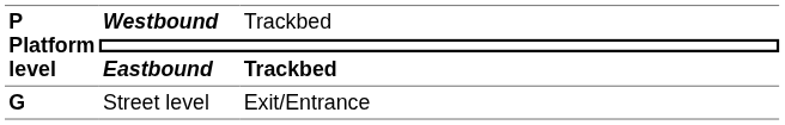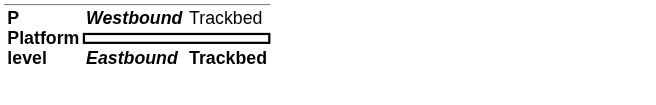- row: G | Street level | Exit/Entrance
